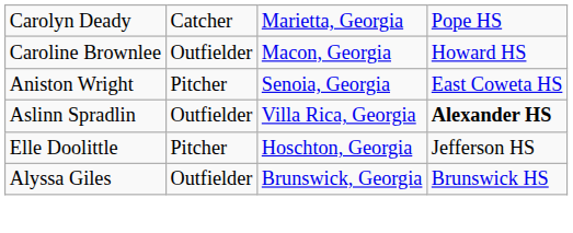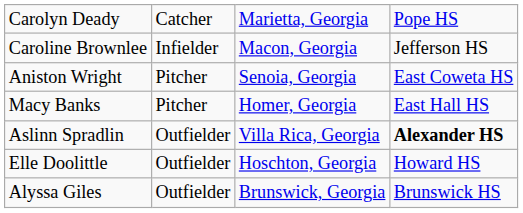Caroline Brownlee | column 2: Outfielder -> Infielder
Caroline Brownlee | column 4: Howard HS -> Jefferson HS
+ row: Macy Banks | Pitcher | Homer, Georgia | East Hall HS
Elle Doolittle | column 2: Pitcher -> Outfielder
Elle Doolittle | column 4: Jefferson HS -> Howard HS
